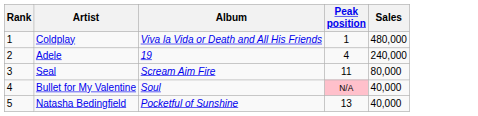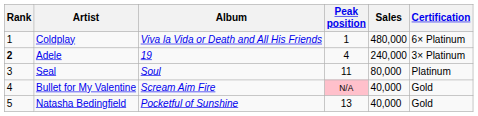+ column: Certification | 6× Platinum | 3× Platinum | Platinum | Gold | Gold
Adele | Rank: normal -> bold
Seal | Album: Scream Aim Fire -> Soul
Bullet for My Valentine | Album: Soul -> Scream Aim Fire
